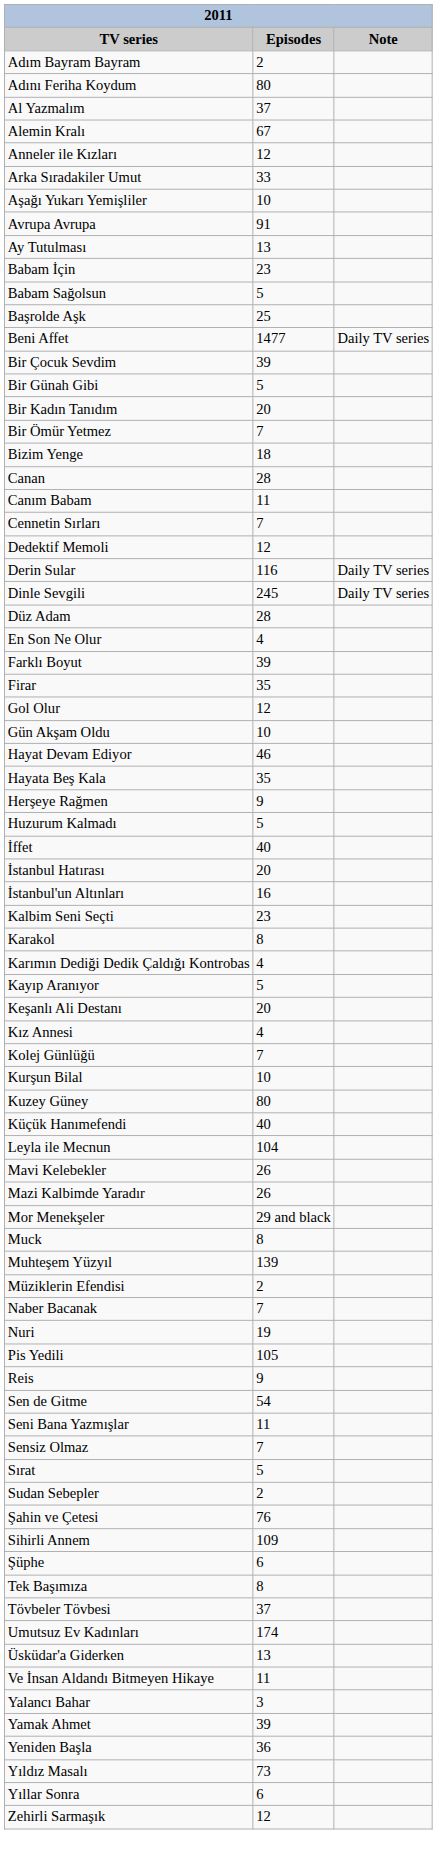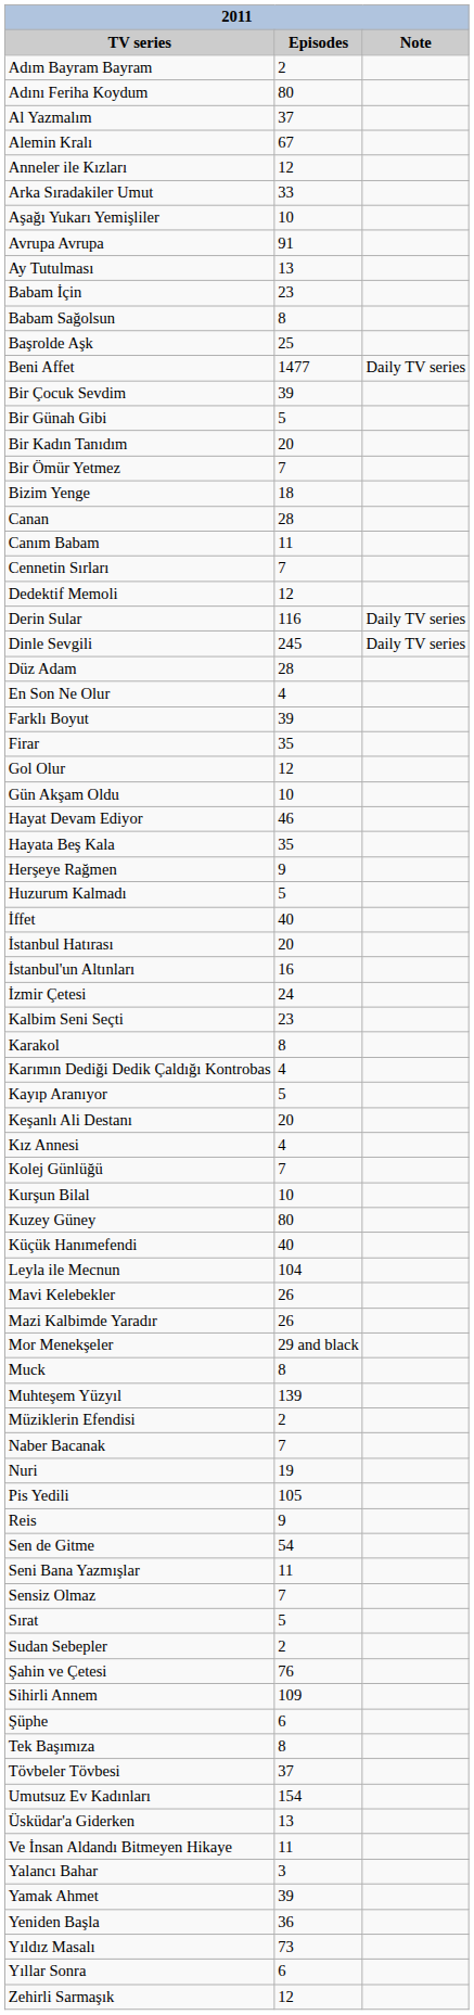Babam Sağolsun | Episodes: 5 -> 8
+ row: İzmir Çetesi | 24
Umutsuz Ev Kadınları | Episodes: 174 -> 154
